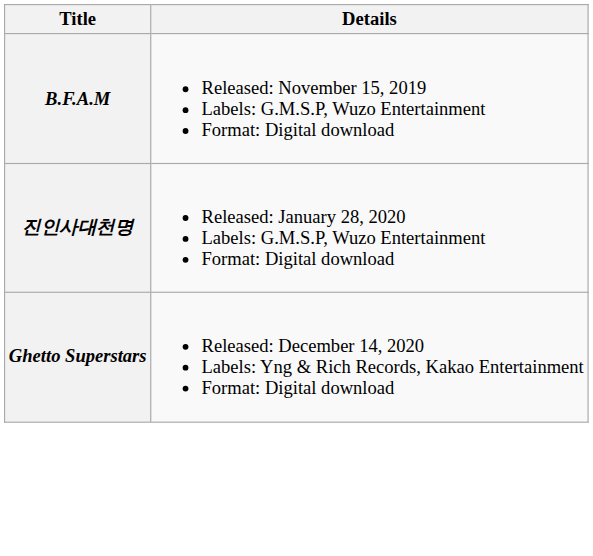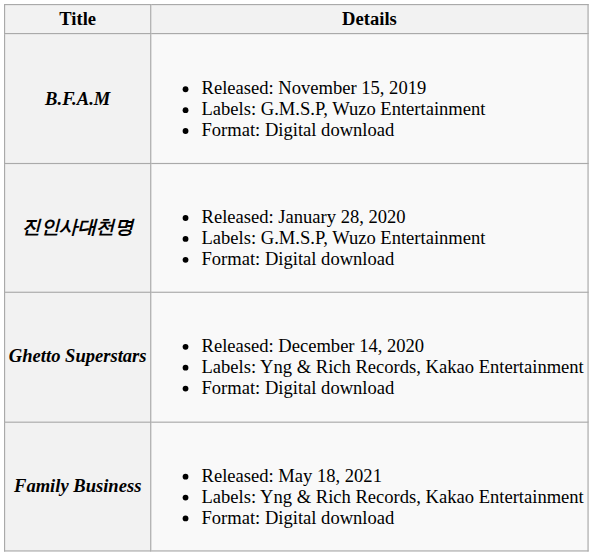+ row: Family Business | Released: May 18, 2021 Labels: Yng & Rich Records, Kakao Entertainment Format: Digital download
